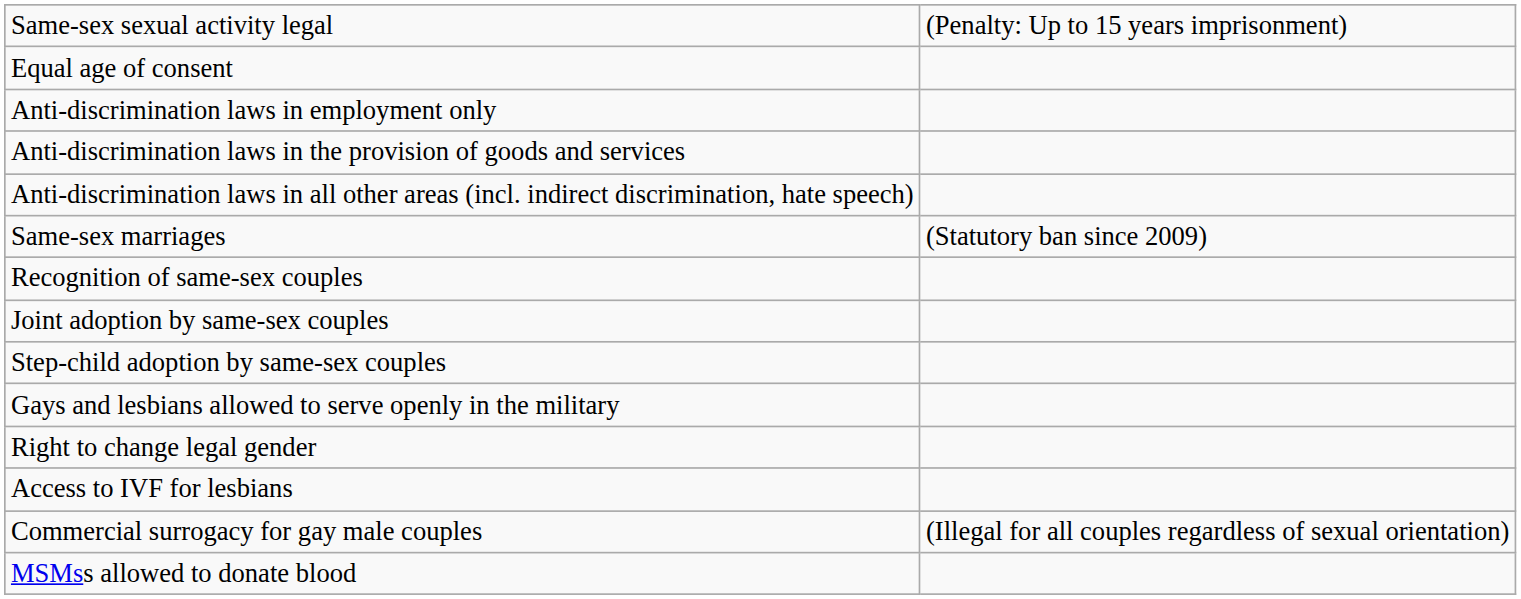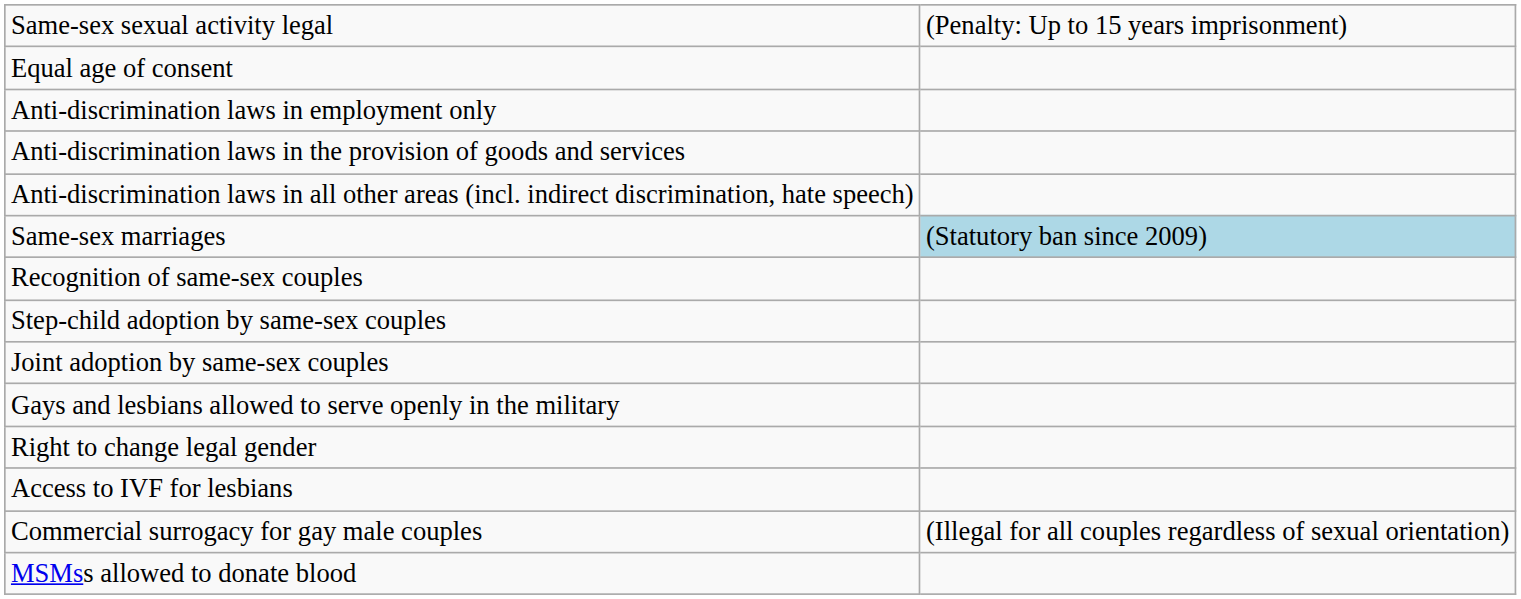Same-sex marriages | column 2: no background -> lightblue background
rows swapped: Step-child adoption by same-sex couples <-> Joint adoption by same-sex couples
